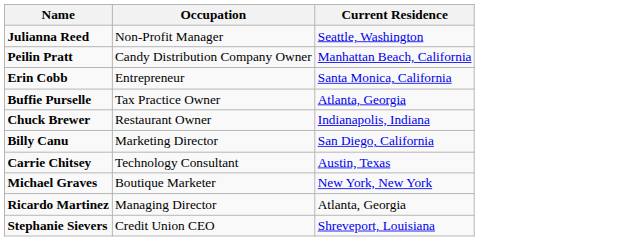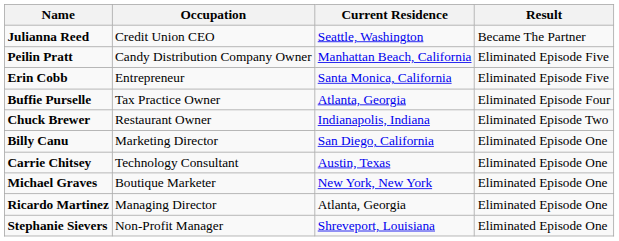+ column: Result | Became The Partner | Eliminated Episode Five | Eliminated Episode Five | Eliminated Episode Four | Eliminated Episode Two | Eliminated Episode One | Eliminated Episode One | Eliminated Episode One | Eliminated Episode One | Eliminated Episode One
Julianna Reed | Occupation: Non-Profit Manager -> Credit Union CEO
Stephanie Sievers | Occupation: Credit Union CEO -> Non-Profit Manager
